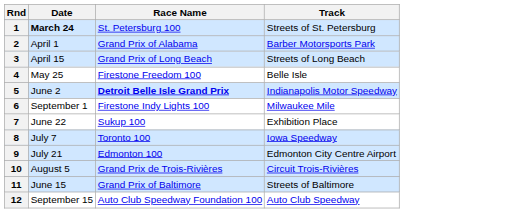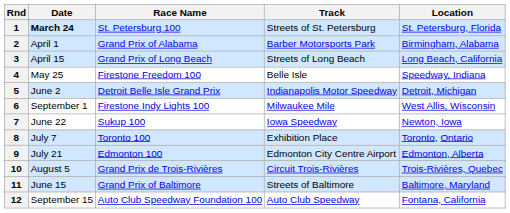+ column: Location | St. Petersburg, Florida | Birmingham, Alabama | Long Beach, California | Speedway, Indiana | Detroit, Michigan | West Allis, Wisconsin | Newton, Iowa | Toronto, Ontario | Edmonton, Alberta | Trois-Rivières, Quebec | Baltimore, Maryland | Fontana, California
5 | Race Name: bold -> normal
7 | Track: Exhibition Place -> Iowa Speedway
8 | Track: Iowa Speedway -> Exhibition Place
